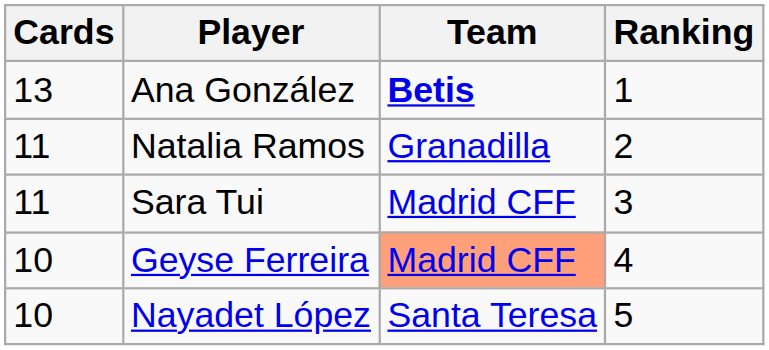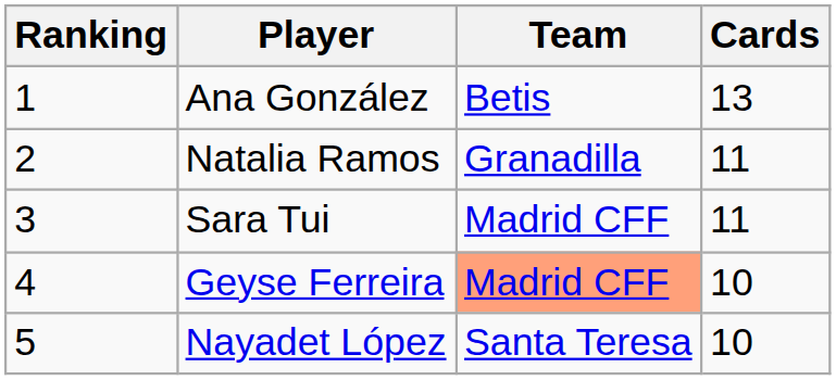columns swapped: Ranking <-> Cards
Ana González | Team: bold -> normal
